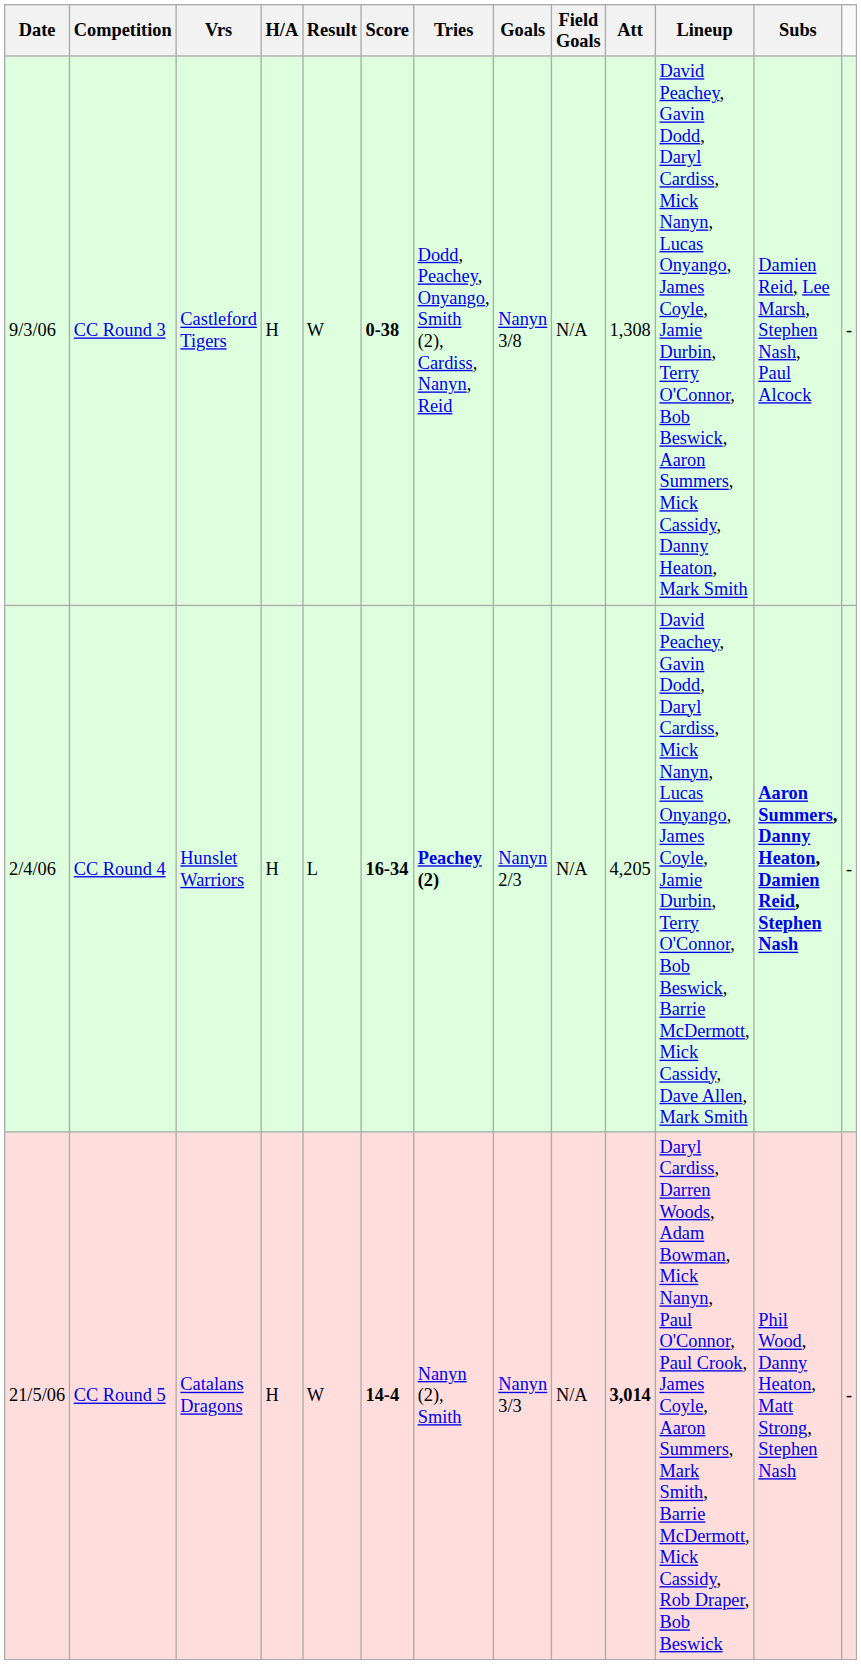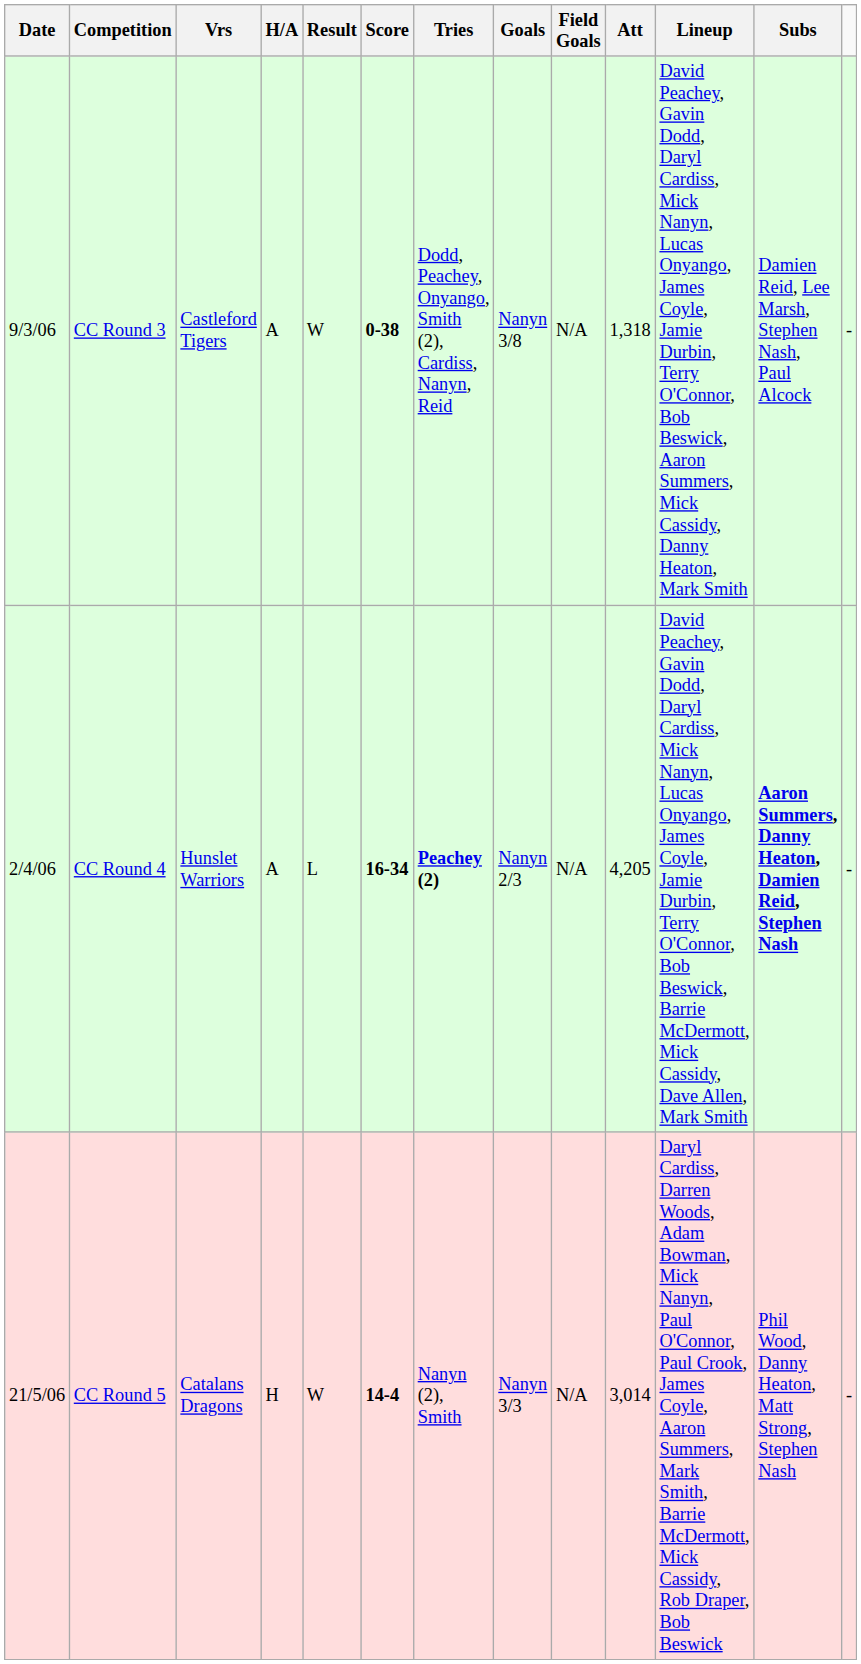CC Round 3 | H/A: H -> A
CC Round 3 | Att: 1,308 -> 1,318
CC Round 4 | H/A: H -> A
CC Round 5 | Att: bold -> normal
